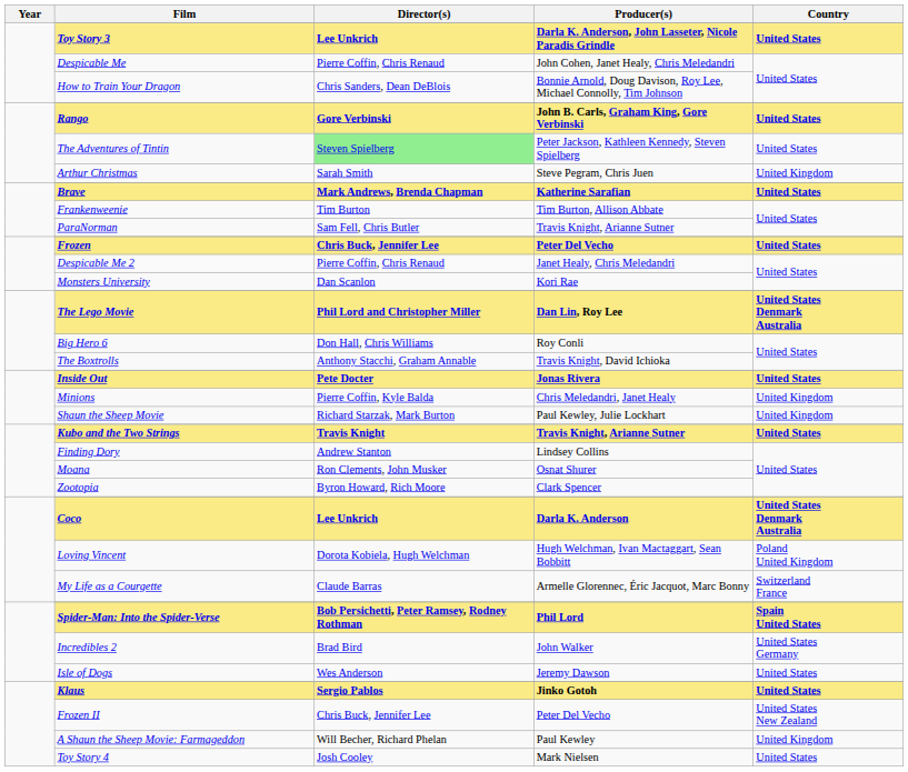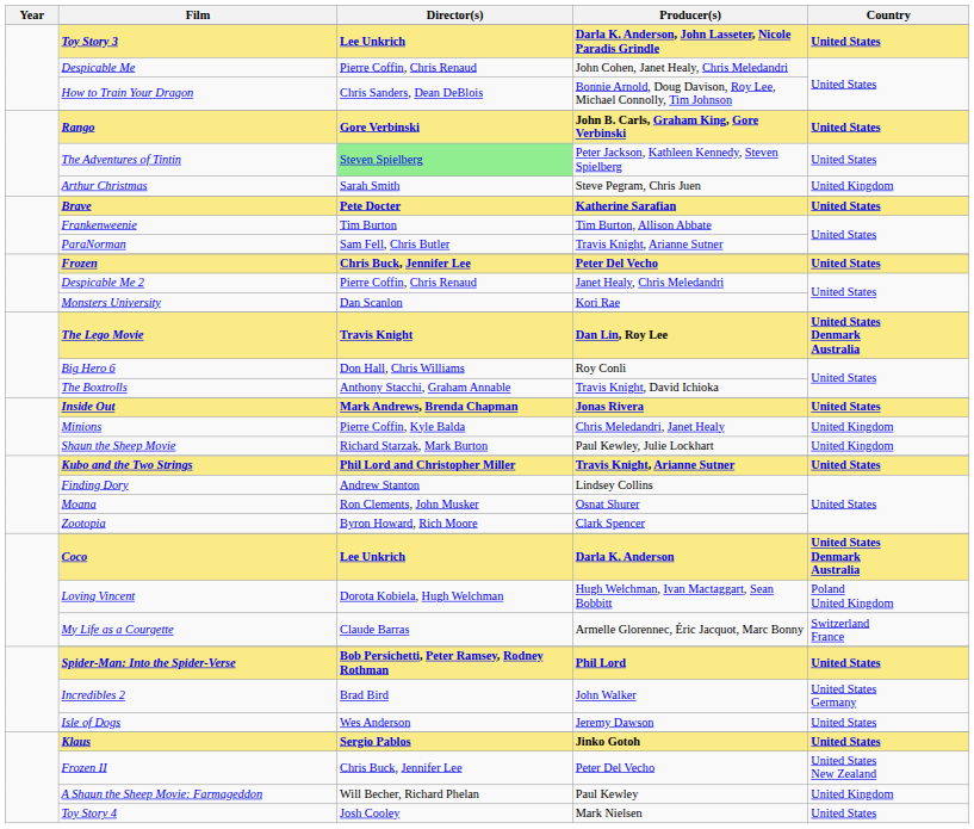Brave | Director(s): Mark Andrews, Brenda Chapman -> Pete Docter
The Lego Movie | Director(s): Phil Lord and Christopher Miller -> Travis Knight
Inside Out | Director(s): Pete Docter -> Mark Andrews, Brenda Chapman
Kubo and the Two Strings | Director(s): Travis Knight -> Phil Lord and Christopher Miller
Spider-Man: Into the Spider-Verse | Country: Spain United States -> United States
